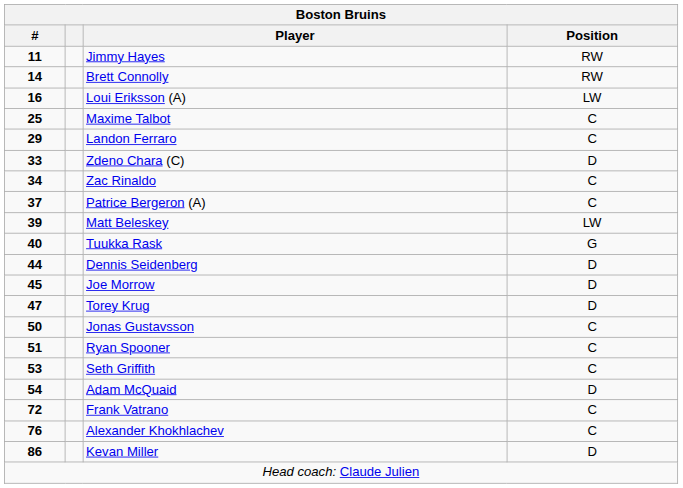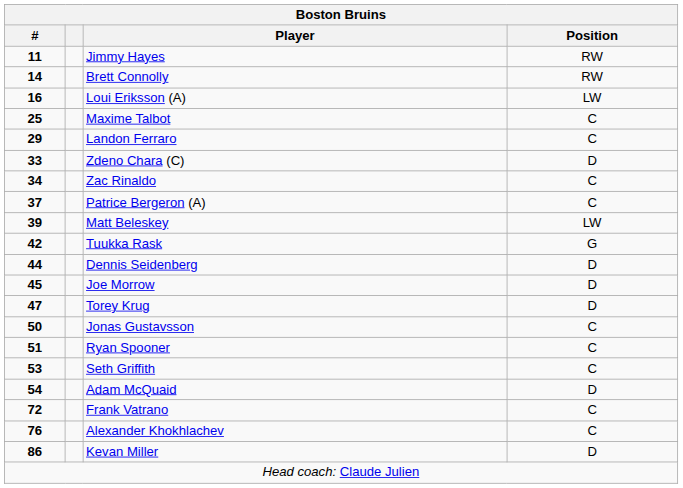Tuukka Rask | #: 40 -> 42
